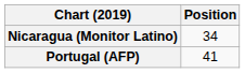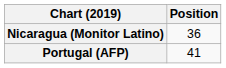Nicaragua (Monitor Latino) | Position: 34 -> 36
